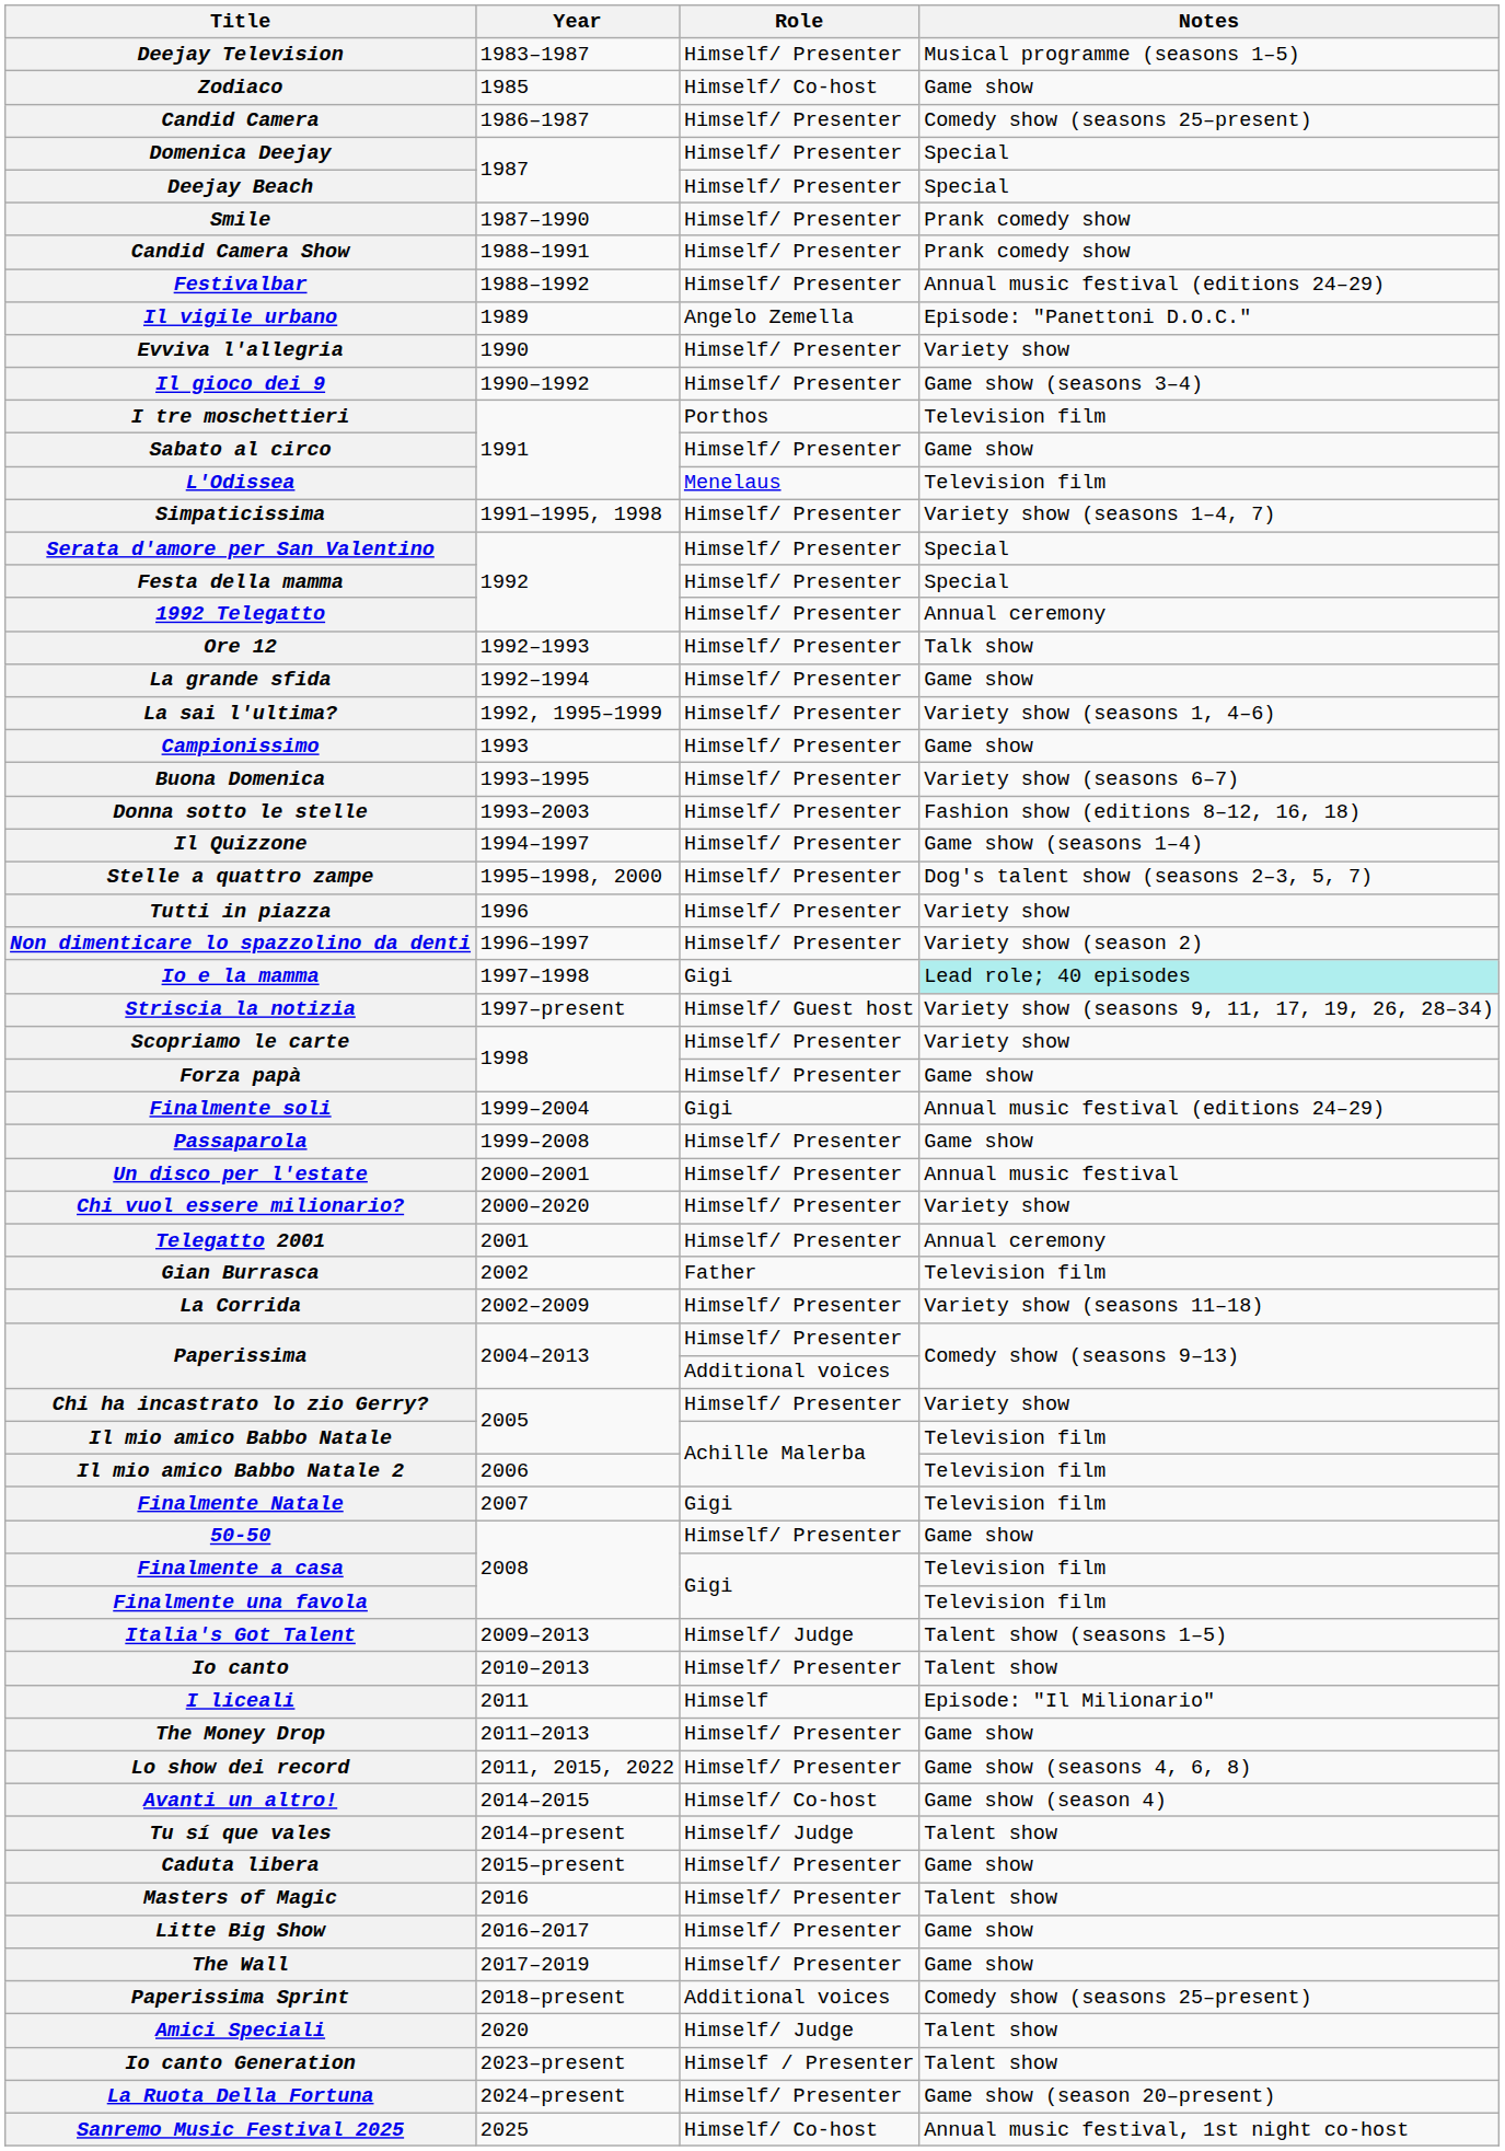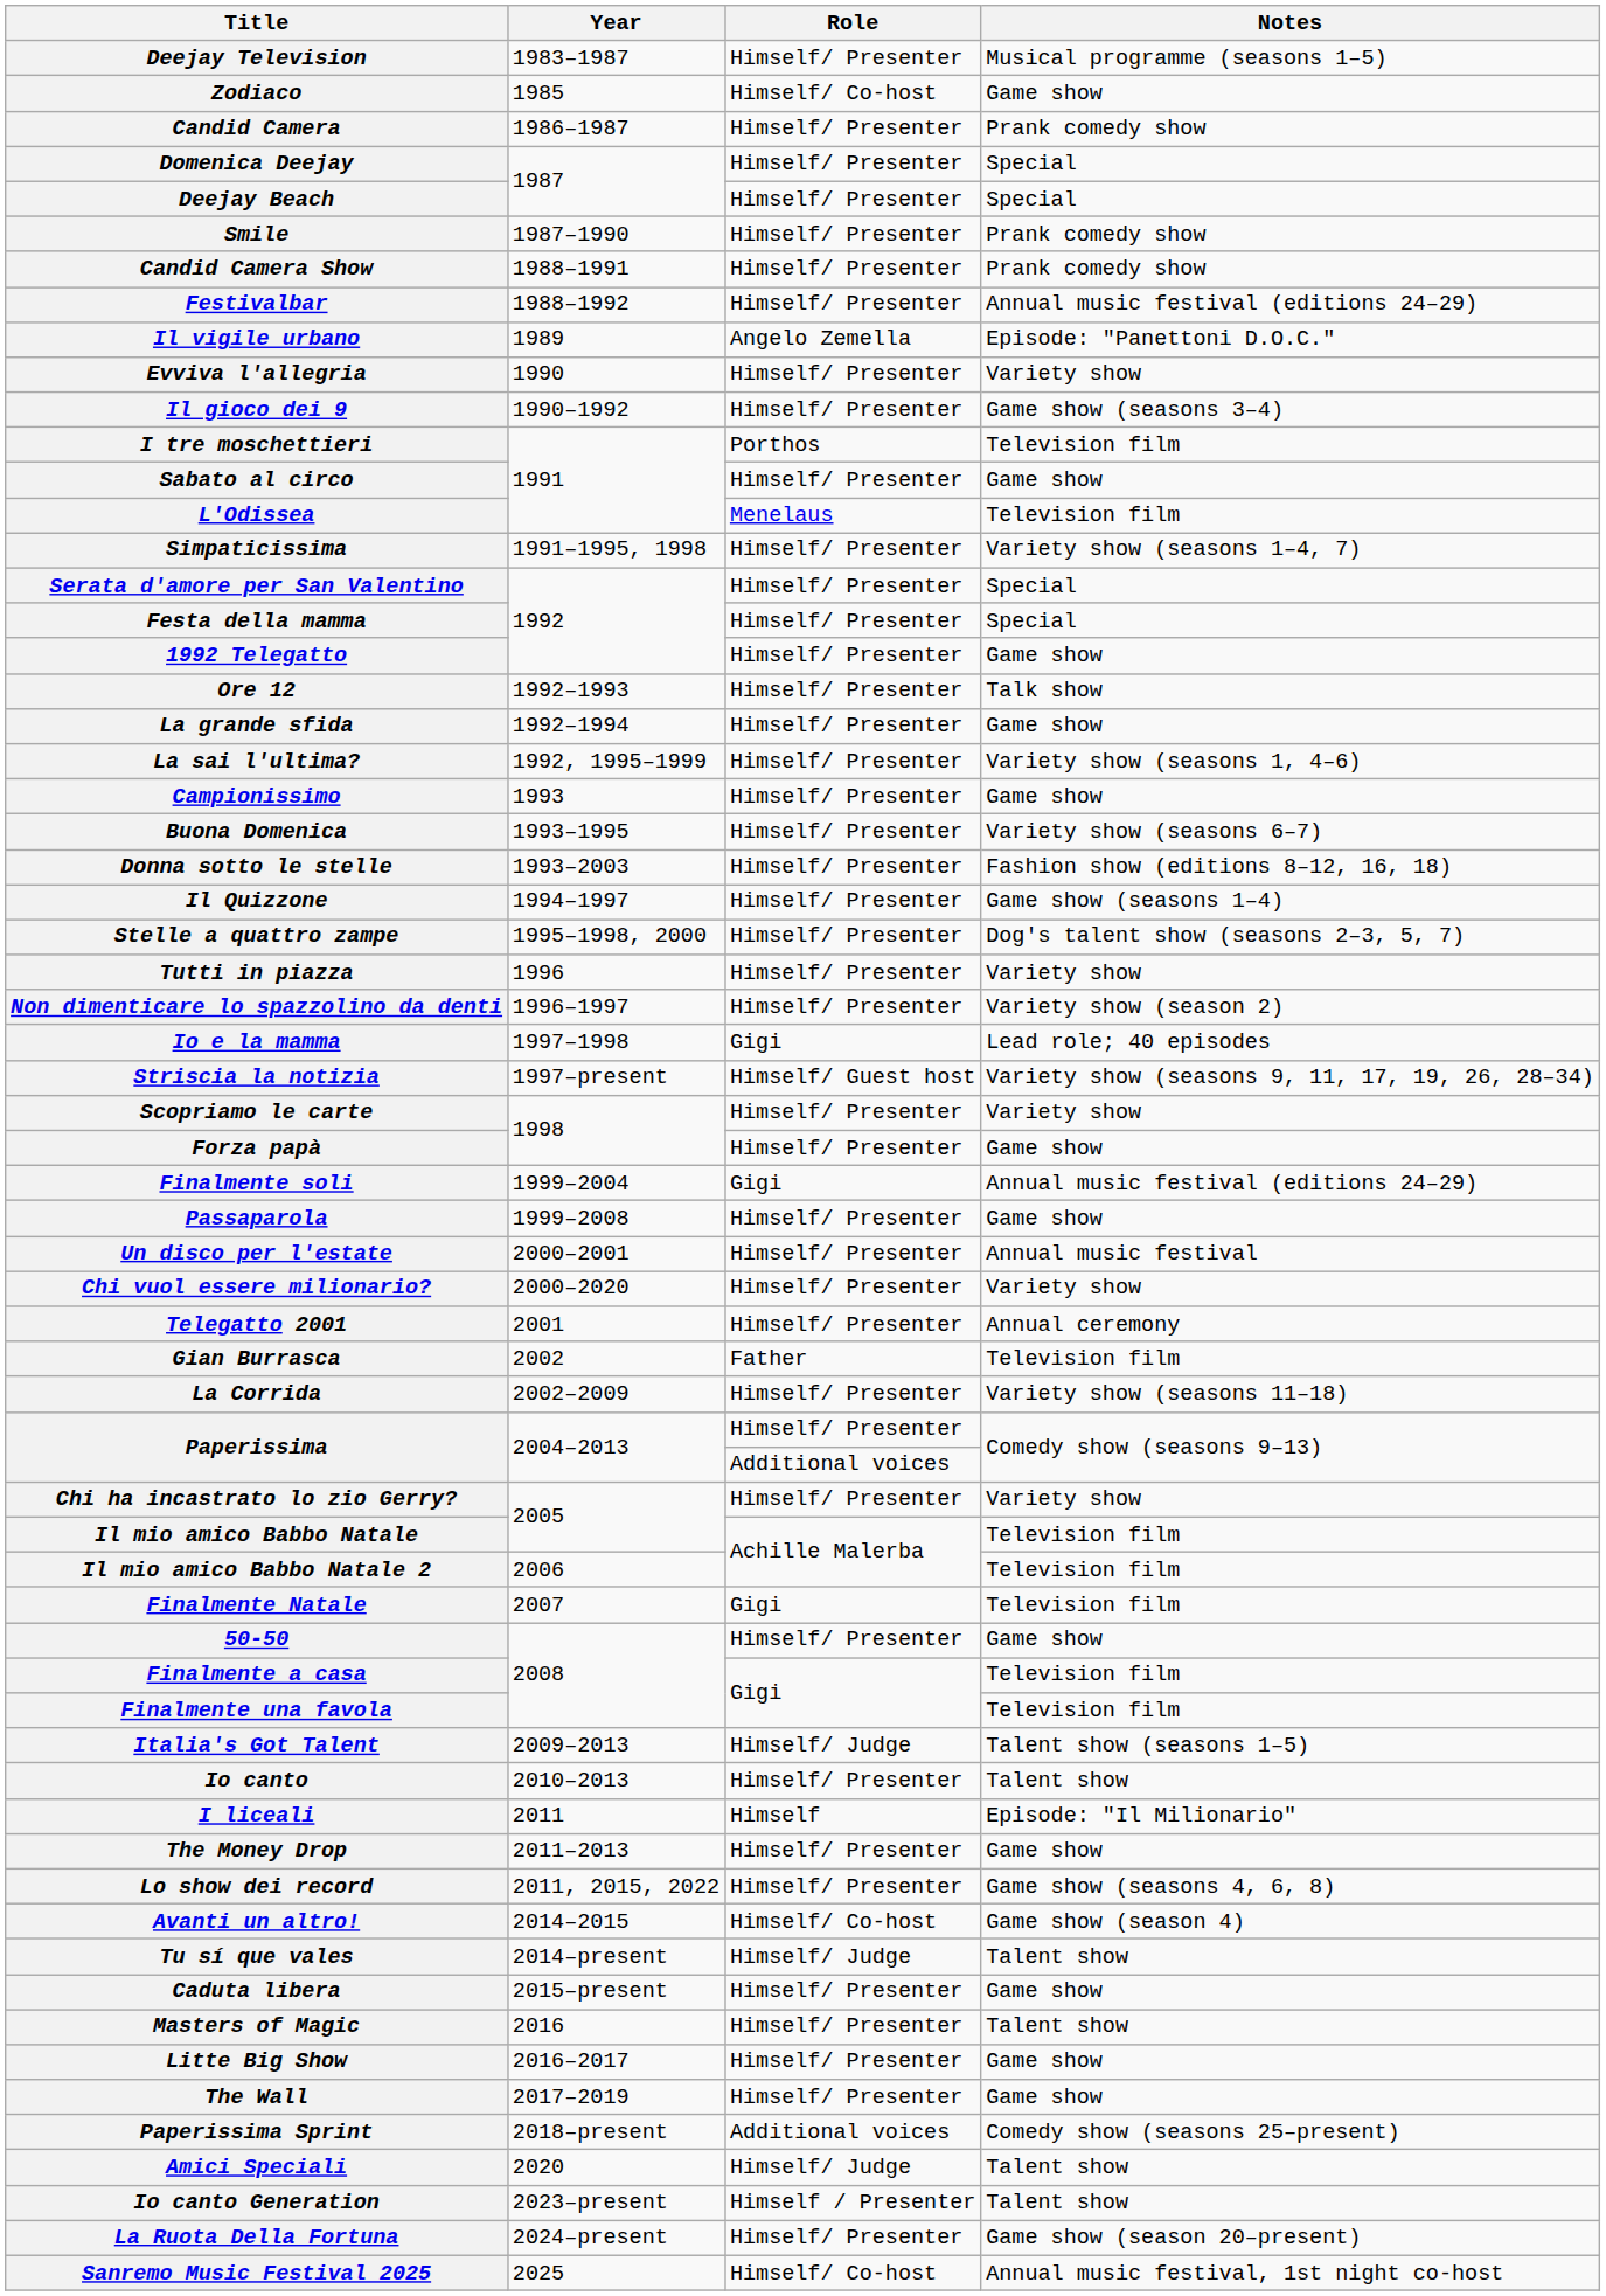Candid Camera | Notes: Comedy show (seasons 25–present) -> Prank comedy show
1992 Telegatto | Notes: Annual ceremony -> Game show
Io e la mamma | Notes: paleturquoise background -> no background
